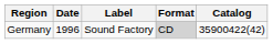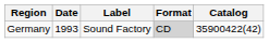Germany | Date: 1996 -> 1993
